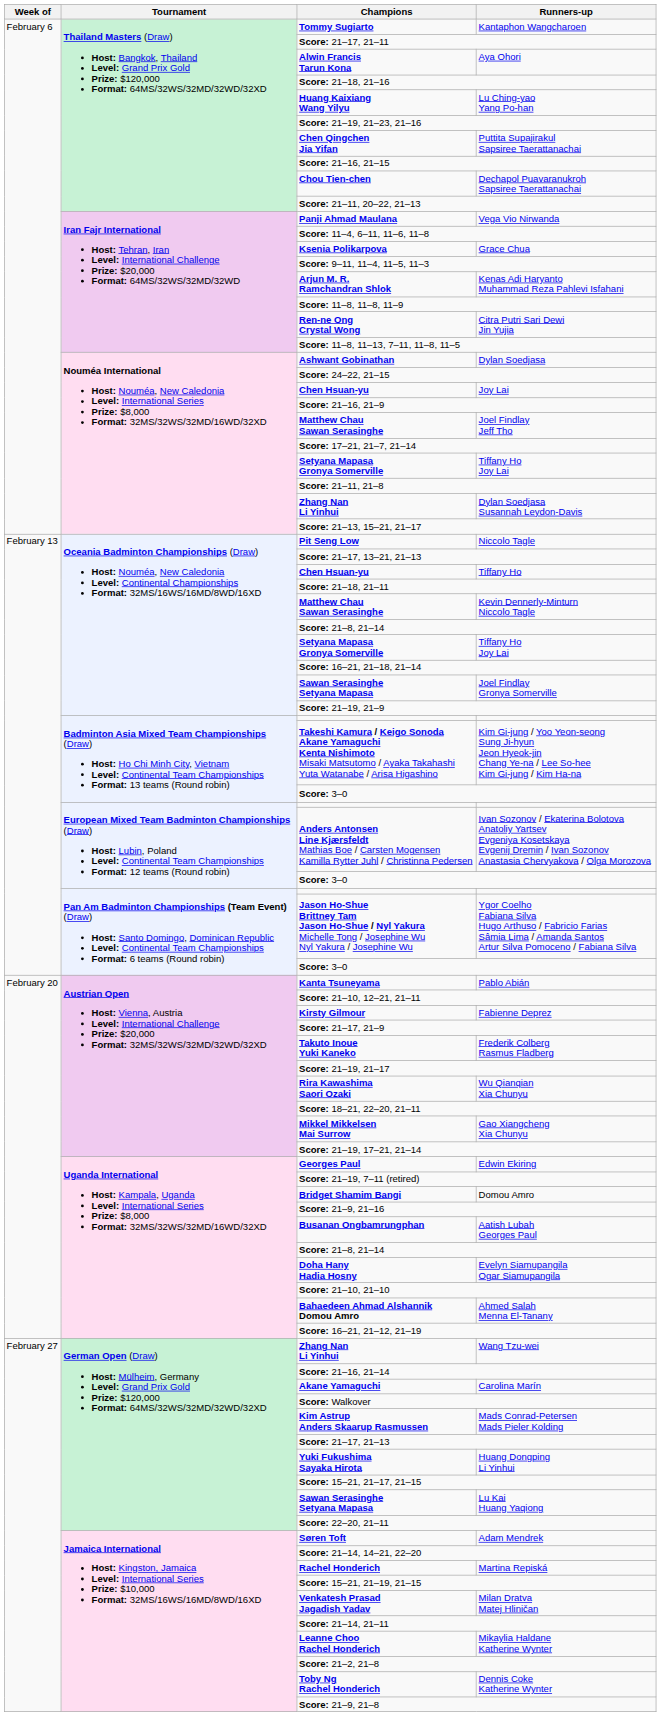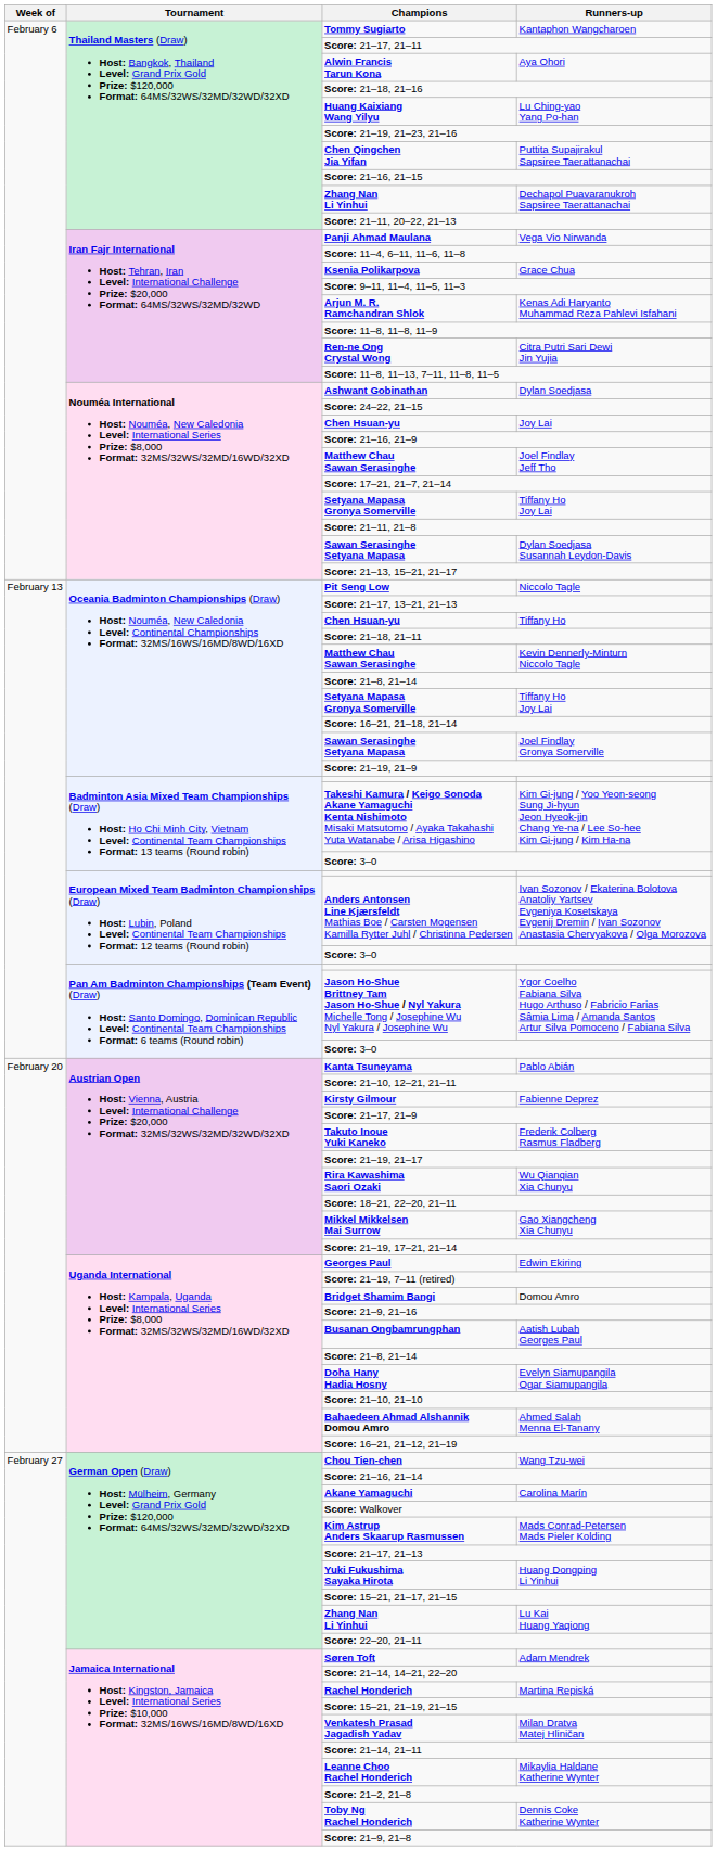Dechapol Puavaranukroh Sapsiree Taerattanachai | Champions: Chou Tien-chen -> Zhang Nan Li Yinhui
Dylan Soedjasa Susannah Leydon-Davis | Champions: Zhang Nan Li Yinhui -> Sawan Serasinghe Setyana Mapasa
Wang Tzu-wei | Champions: Zhang Nan Li Yinhui -> Chou Tien-chen
Lu Kai Huang Yaqiong | Champions: Sawan Serasinghe Setyana Mapasa -> Zhang Nan Li Yinhui
